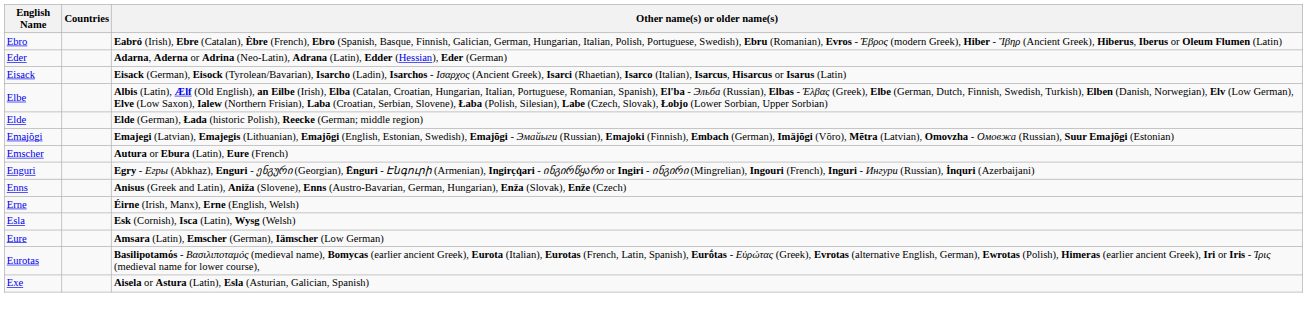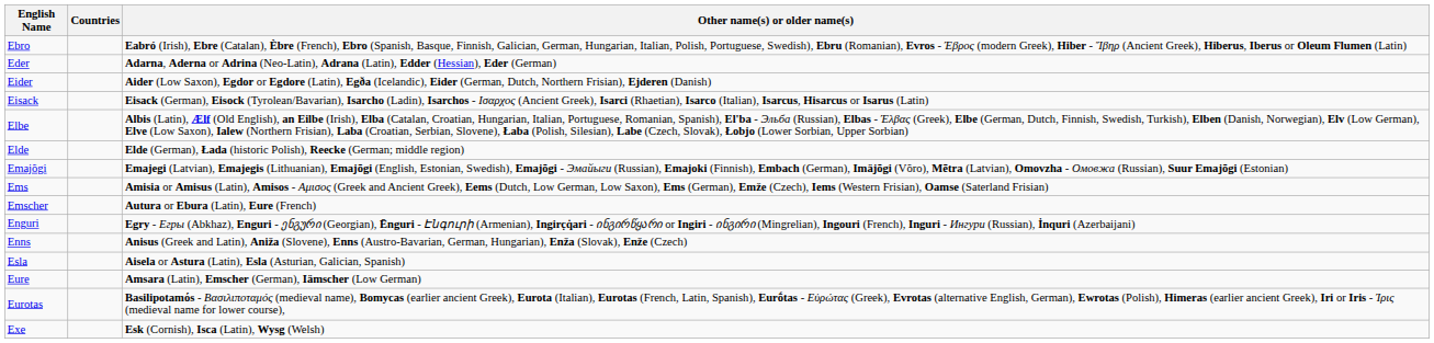+ row: Eider | Aider (Low Saxon), Egdor or Egdore (Latin), Egða (Icelandic), Eider (German, Dutch, Northern Frisian), Ejderen (Danish)
+ row: Ems | Amisia or Amisus (Latin), Amisos - Αμισος (Greek and Ancient Greek), Eems (Dutch, Low German, Low Saxon), Ems (German), Emže (Czech), Iems (Western Frisian), Oamse (Saterland Frisian)
- row: Erne | Éirne (Irish, Manx), Erne (English, Welsh)
Esla | Other name(s) or older name(s): Esk (Cornish), Isca (Latin), Wysg (Welsh) -> Aisela or Astura (Latin), Esla (Asturian, Galician, Spanish)
Exe | Other name(s) or older name(s): Aisela or Astura (Latin), Esla (Asturian, Galician, Spanish) -> Esk (Cornish), Isca (Latin), Wysg (Welsh)
